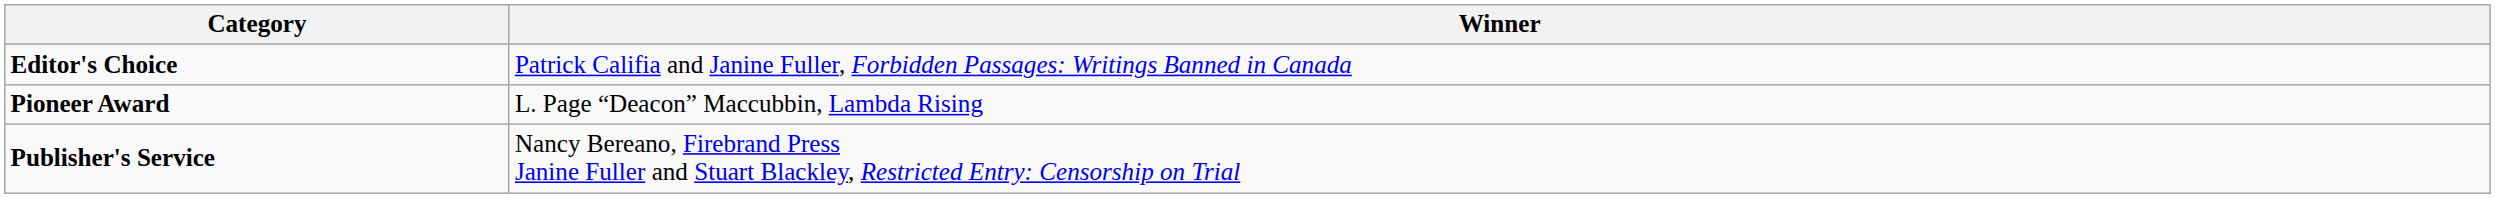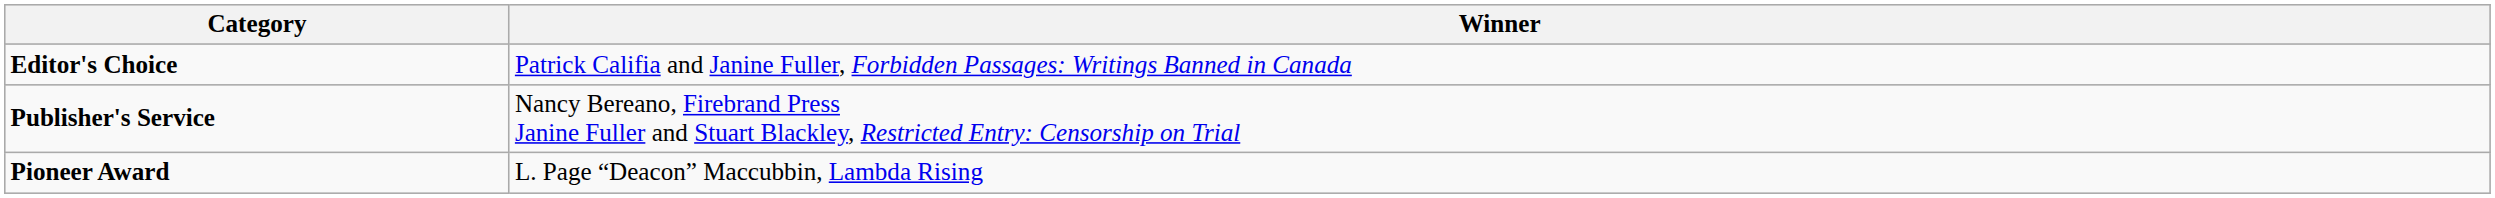rows swapped: Pioneer Award <-> Publisher's Service
